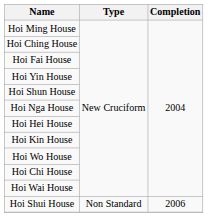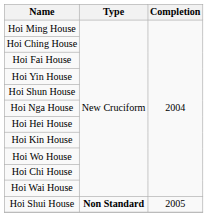Hoi Shui House | Type: normal -> bold
Hoi Shui House | Completion: 2006 -> 2005
